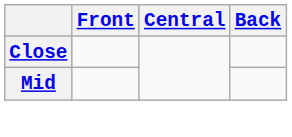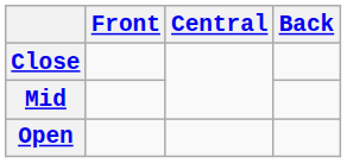+ row: Open
